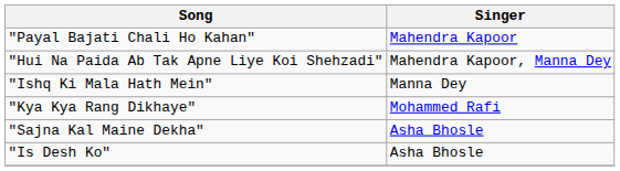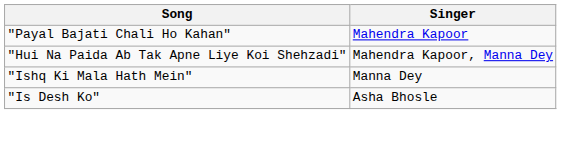- row: "Kya Kya Rang Dikhaye" | Mohammed Rafi
- row: "Sajna Kal Maine Dekha" | Asha Bhosle
